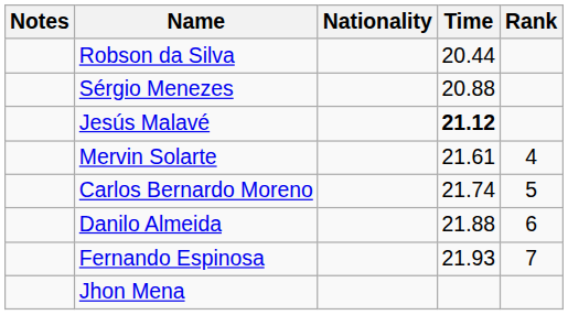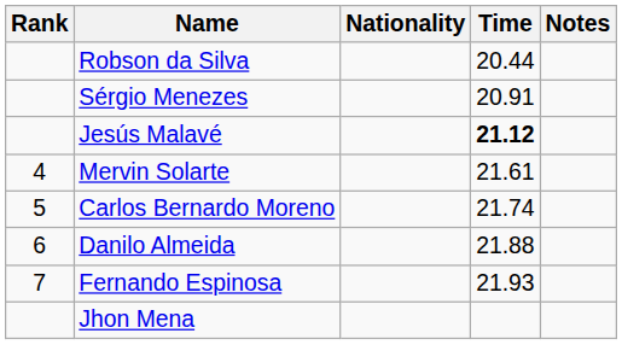columns swapped: Rank <-> Notes
Sérgio Menezes | Time: 20.88 -> 20.91
